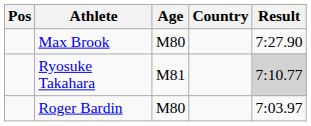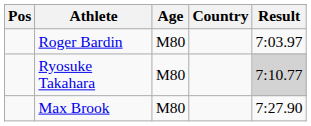rows swapped: Roger Bardin <-> Max Brook
Ryosuke Takahara | Age: M81 -> M80
